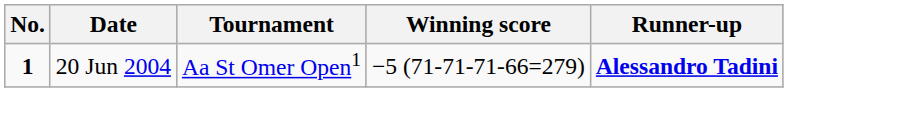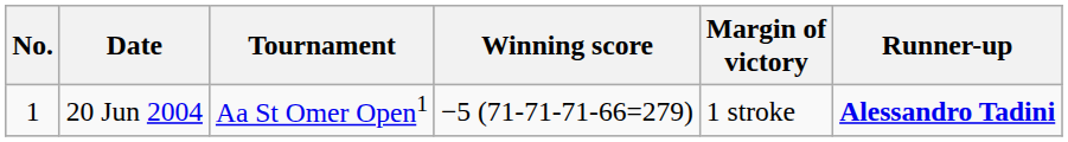+ column: Margin of victory | 1 stroke
20 Jun 2004 | No.: bold -> normal
